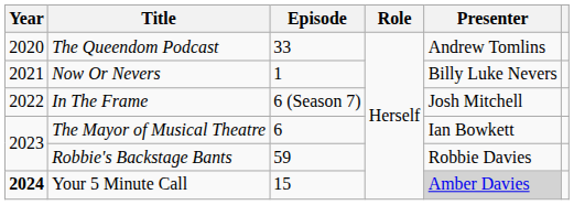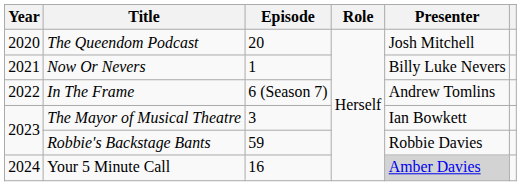The Queendom Podcast | Episode: 33 -> 20
The Queendom Podcast | Presenter: Andrew Tomlins -> Josh Mitchell
In The Frame | Presenter: Josh Mitchell -> Andrew Tomlins
The Mayor of Musical Theatre | Episode: 6 -> 3
Your 5 Minute Call | Year: bold -> normal
Your 5 Minute Call | Episode: 15 -> 16
